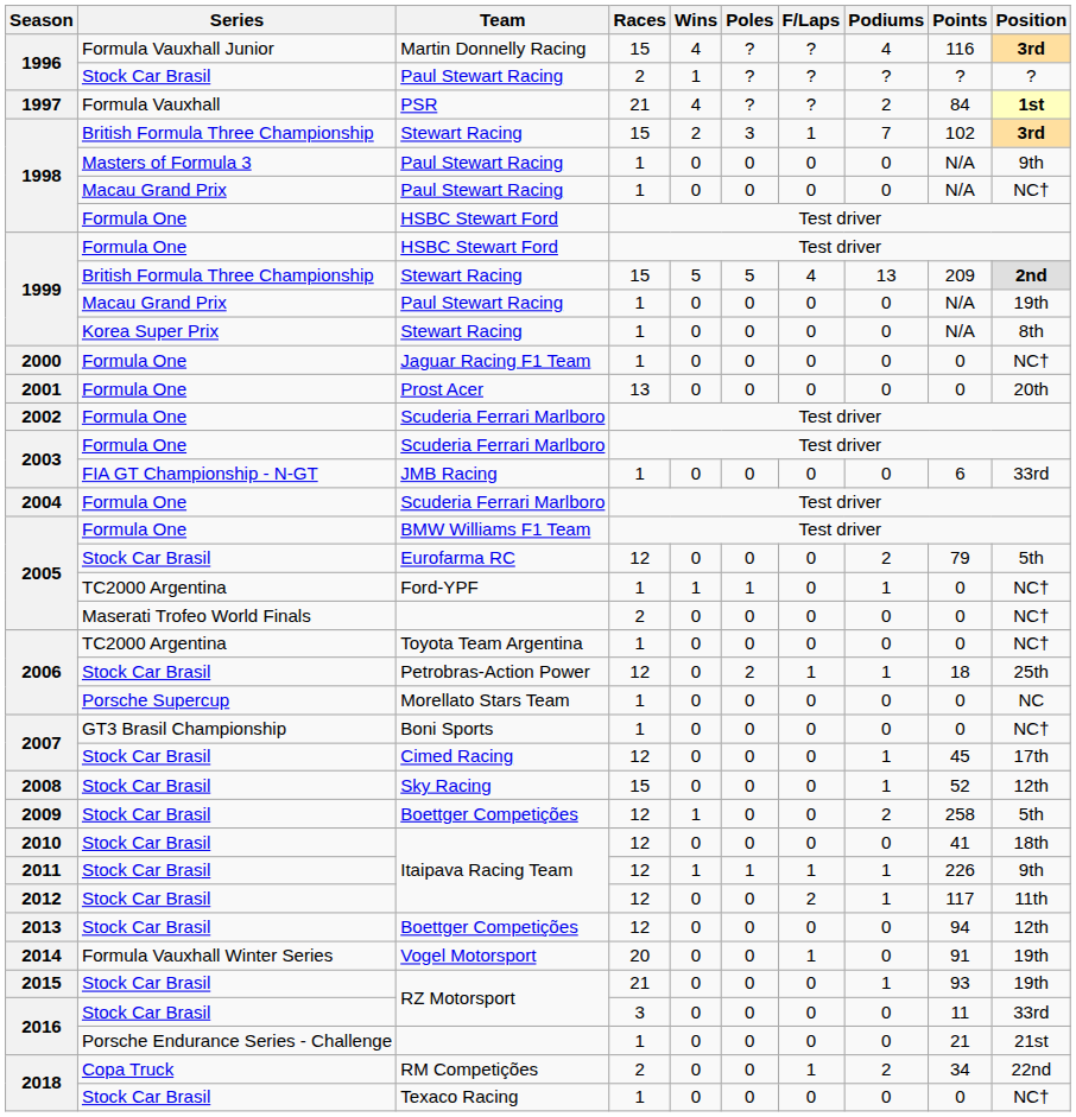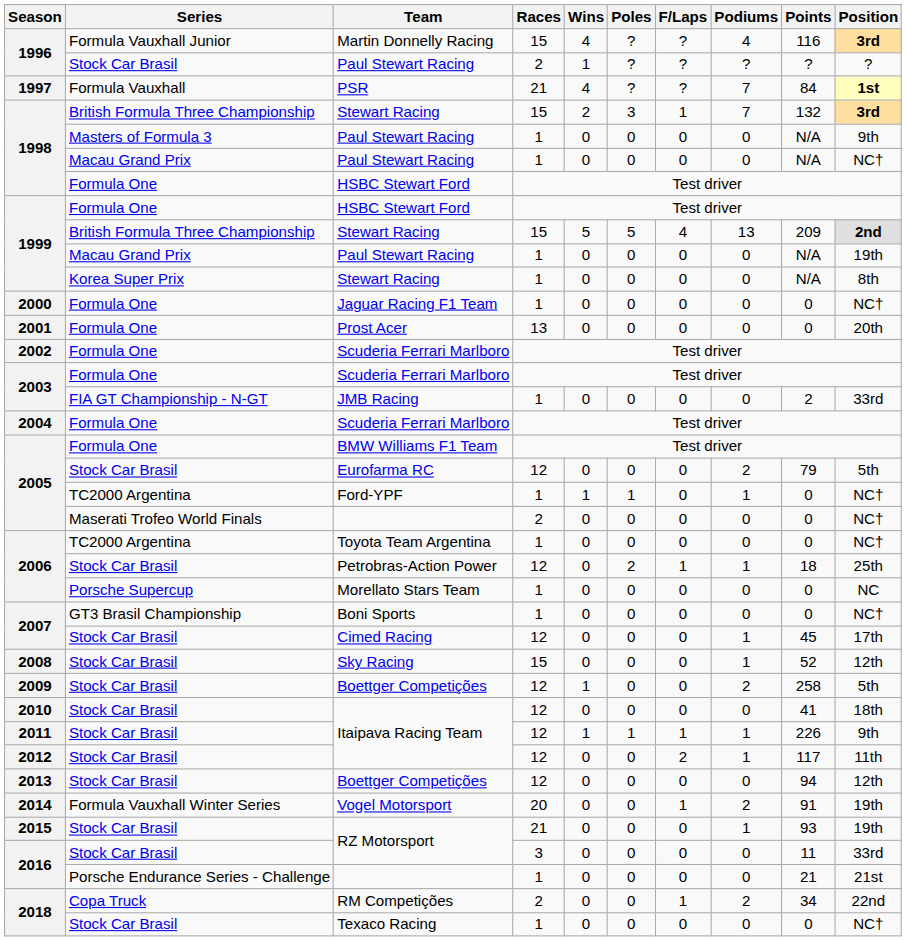PSR | Podiums: 2 -> 7
1998 / Stewart Racing | Points: 102 -> 132
JMB Racing | Points: 6 -> 2
Vogel Motorsport | Podiums: 0 -> 2
